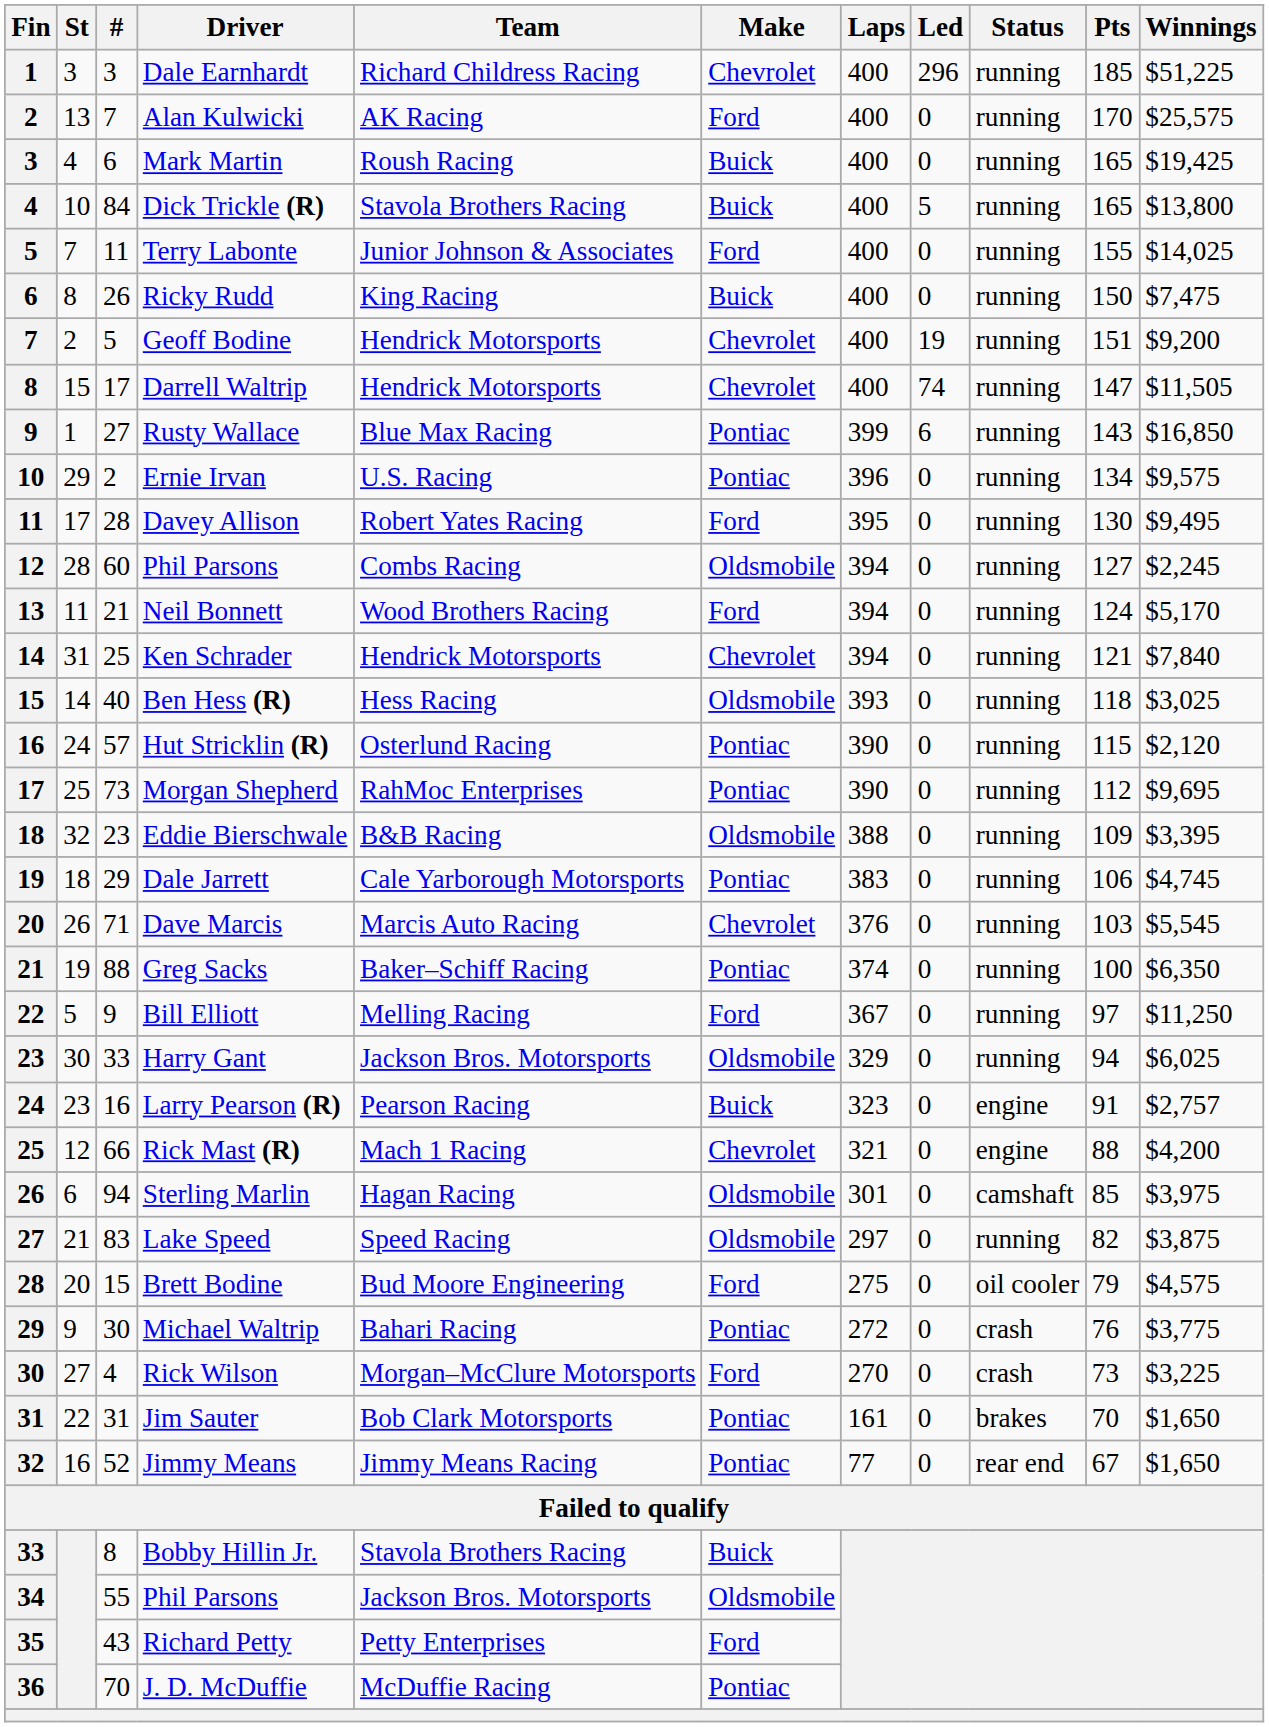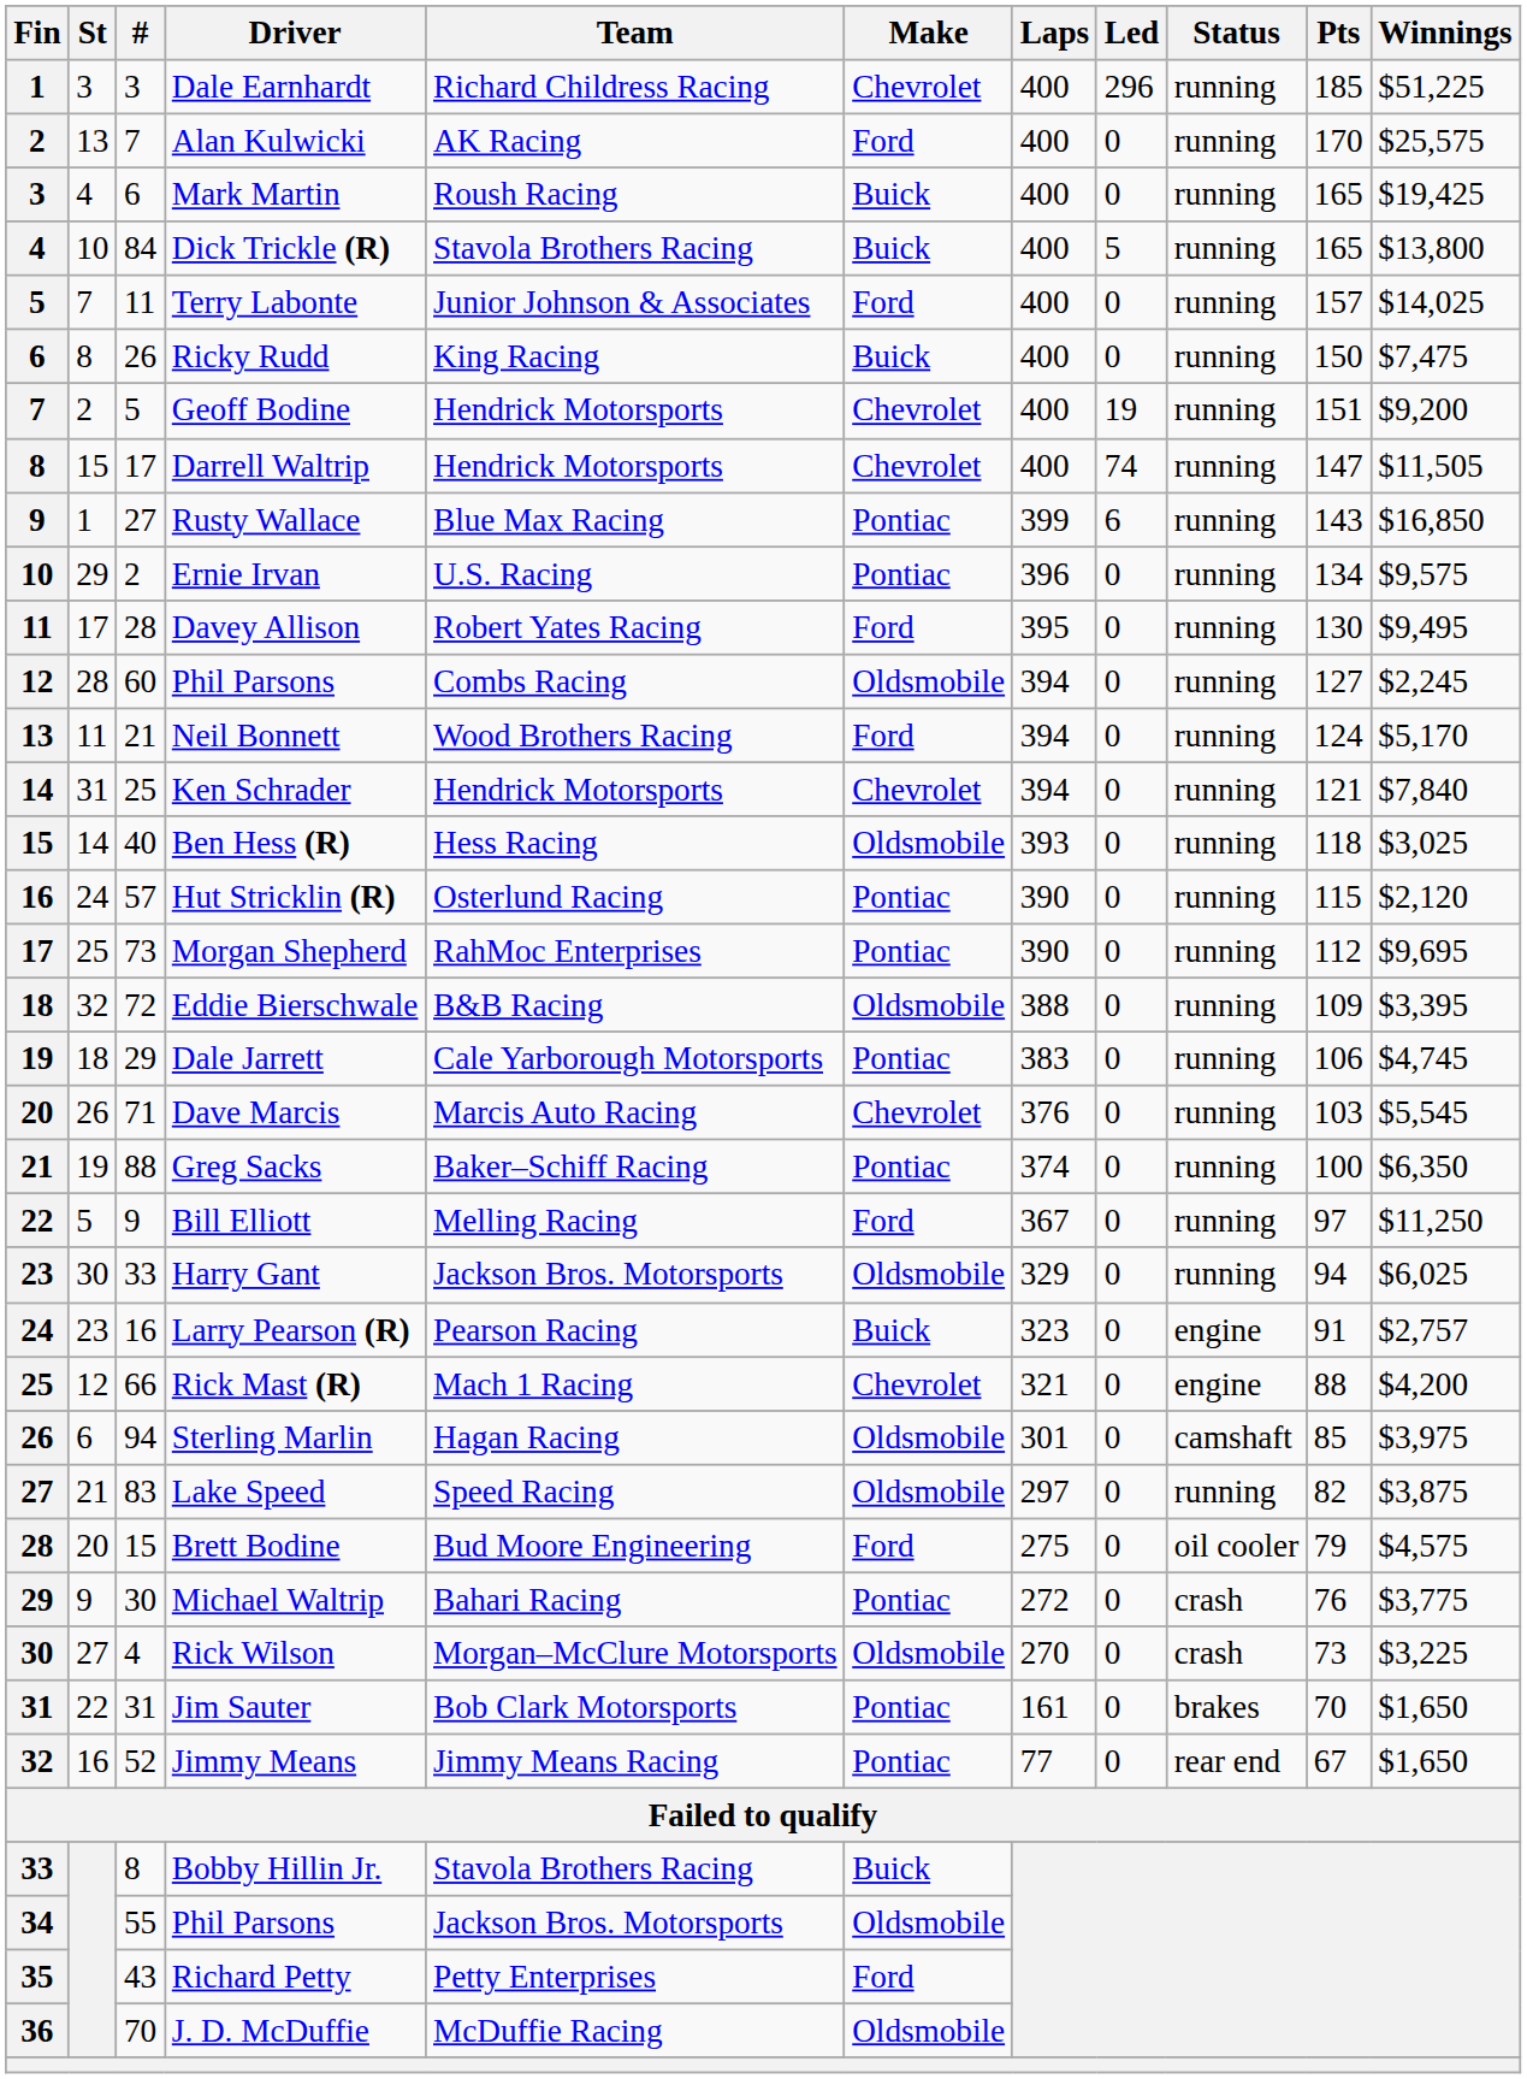Terry Labonte | Pts: 155 -> 157
Eddie Bierschwale | #: 23 -> 72
Rick Wilson | Make: Ford -> Oldsmobile
J. D. McDuffie | Make: Pontiac -> Oldsmobile
